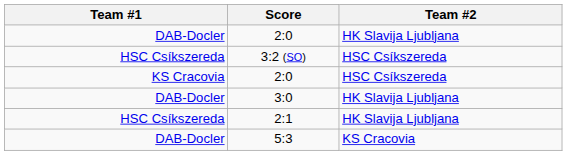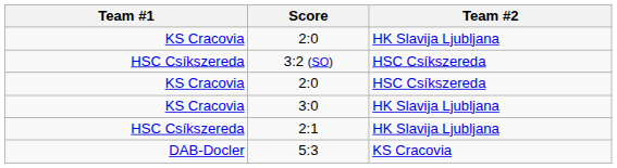2:0 / HK Slavija Ljubljana | Team #1: DAB-Docler -> KS Cracovia
3:0 | Team #1: DAB-Docler -> KS Cracovia
